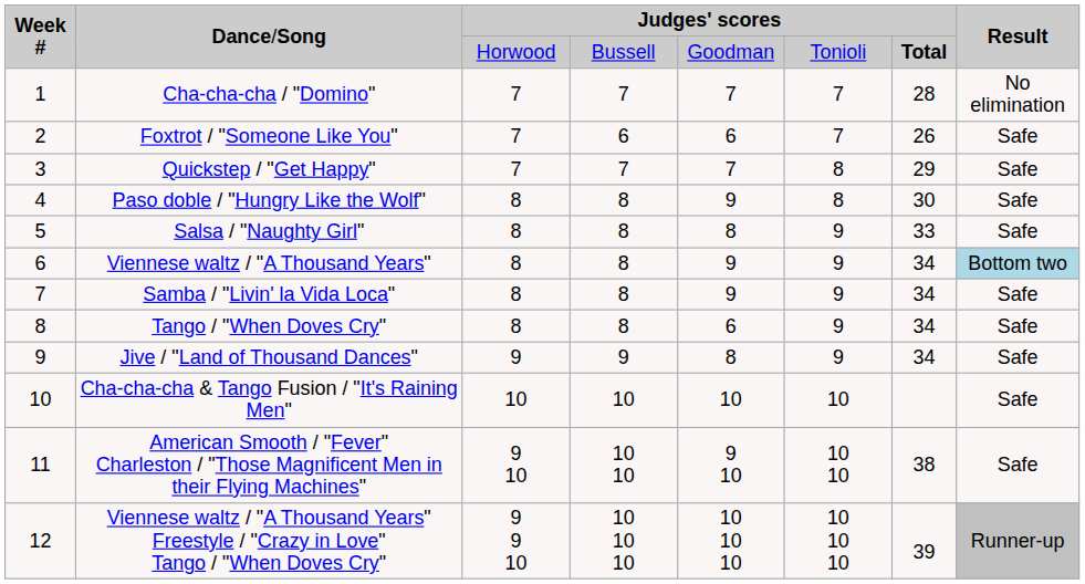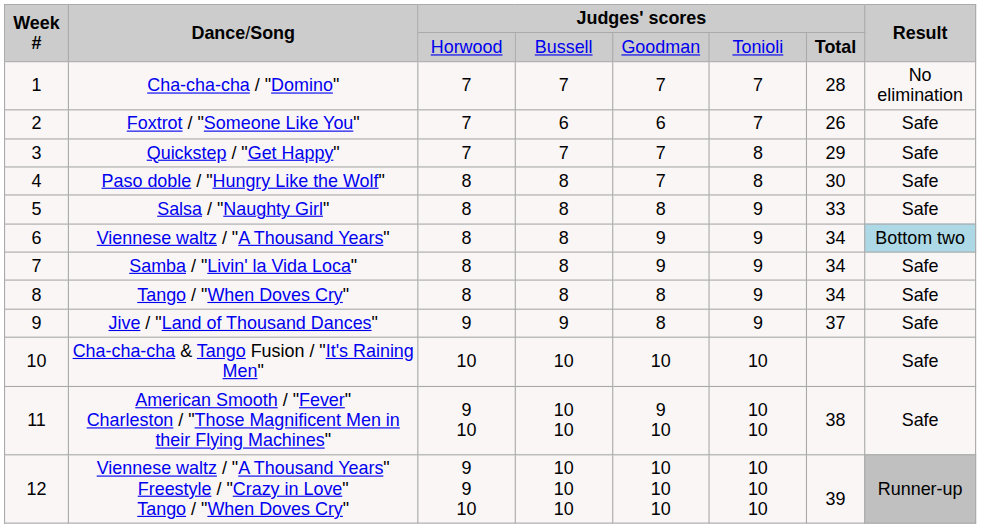Paso doble / "Hungry Like the Wolf" | column 5: 9 -> 7
Tango / "When Doves Cry" | column 5: 6 -> 8
Jive / "Land of Thousand Dances" | column 7: 34 -> 37
